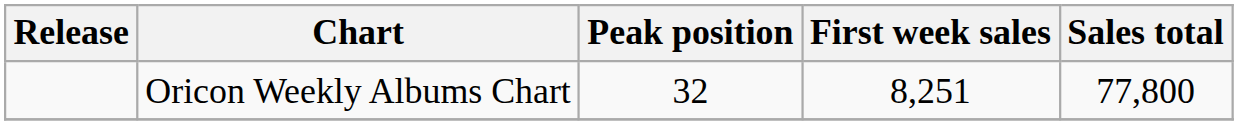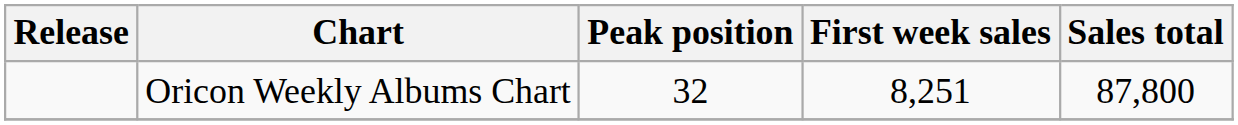Oricon Weekly Albums Chart | Sales total: 77,800 -> 87,800
